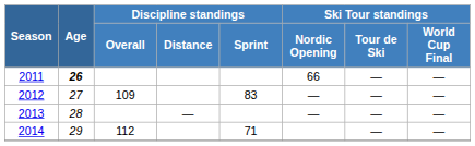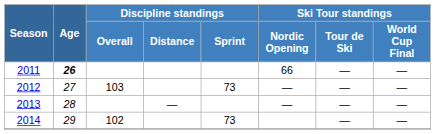2012 | Discipline standings / Overall: 109 -> 103
2012 | Discipline standings / Sprint: 83 -> 73
2014 | Discipline standings / Overall: 112 -> 102
2014 | Discipline standings / Sprint: 71 -> 73
